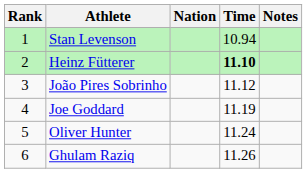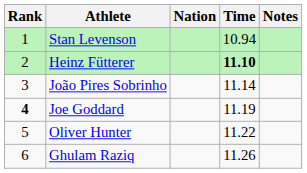João Pires Sobrinho | Time: 11.12 -> 11.14
Joe Goddard | Rank: normal -> bold
Oliver Hunter | Time: 11.24 -> 11.22
